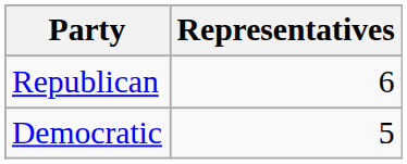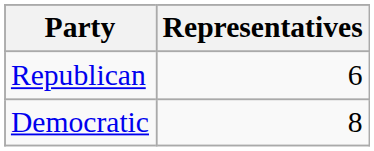Democratic | Representatives: 5 -> 8
